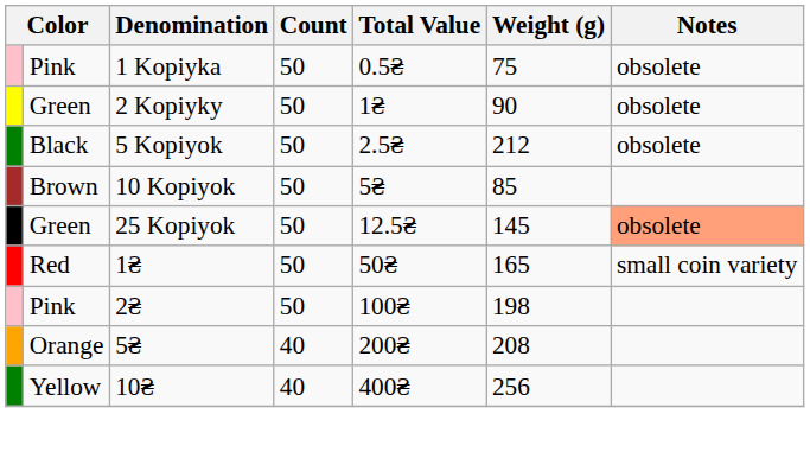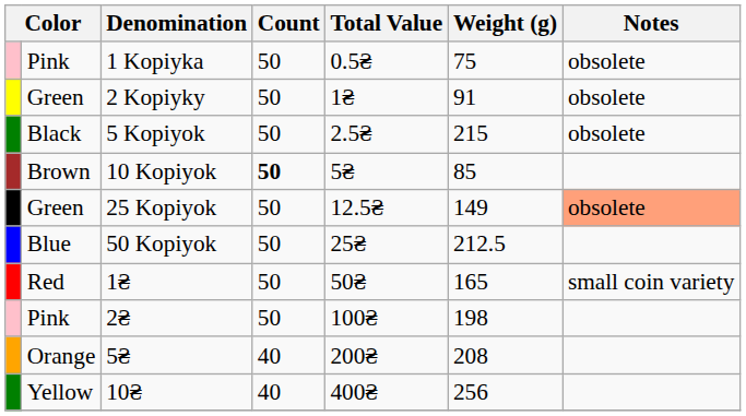2 Kopiyky | Weight (g): 90 -> 91
5 Kopiyok | Weight (g): 212 -> 215
10 Kopiyok | Count: normal -> bold
25 Kopiyok | Weight (g): 145 -> 149
+ row: Blue | 50 Kopiyok | 50 | 25₴ | 212.5
